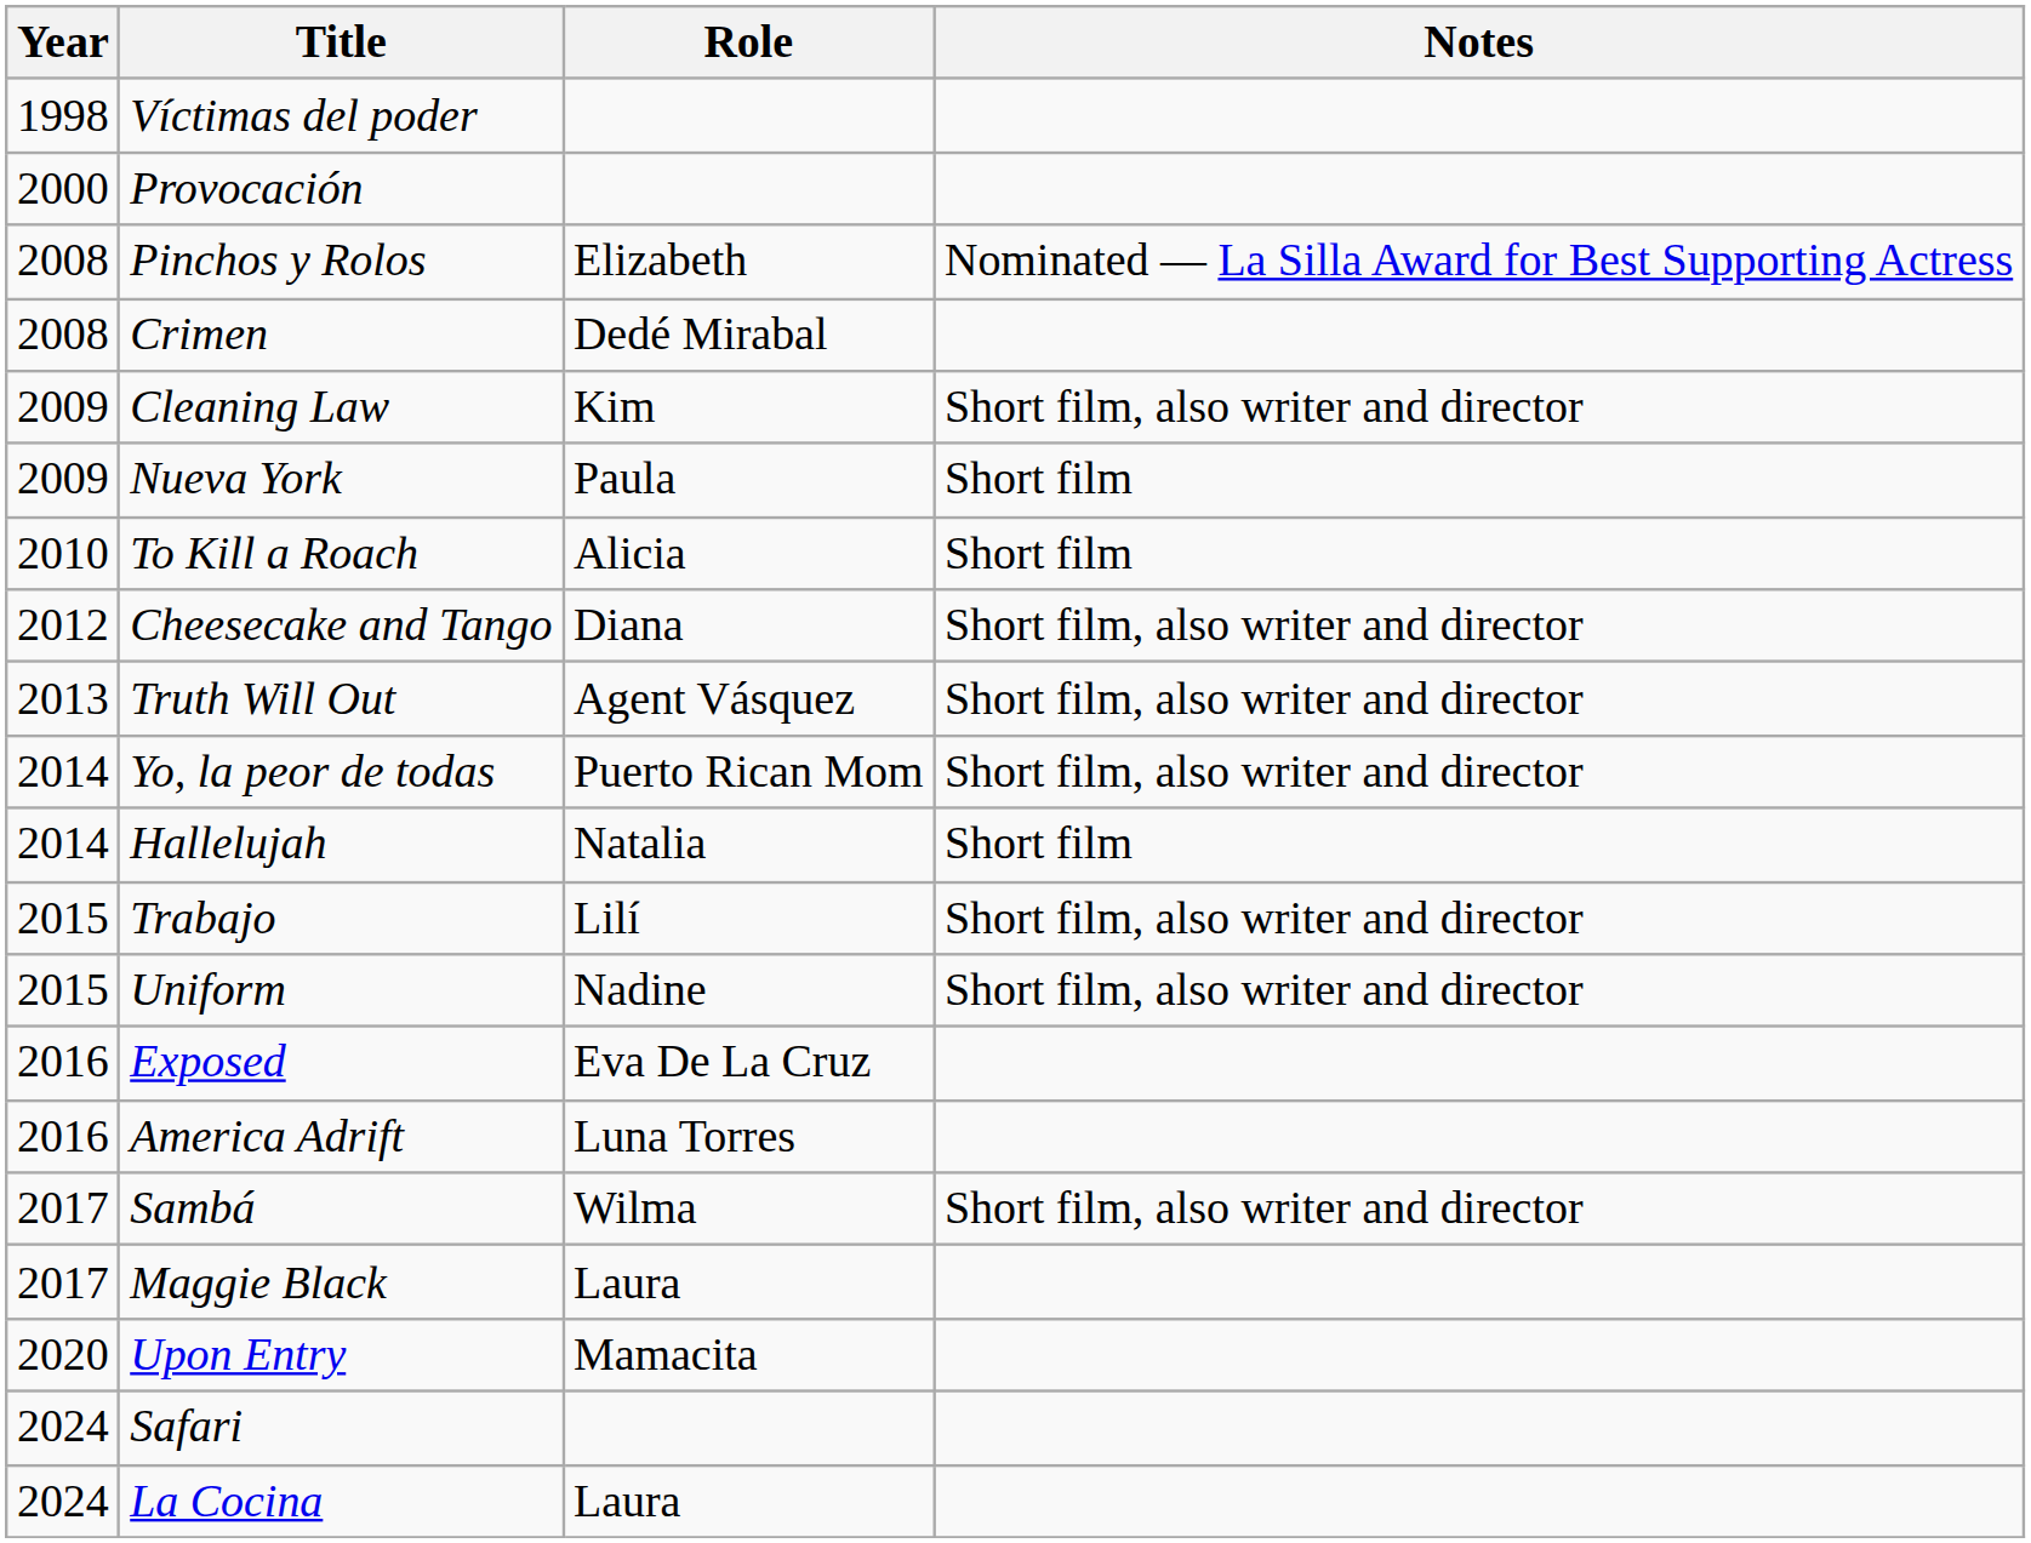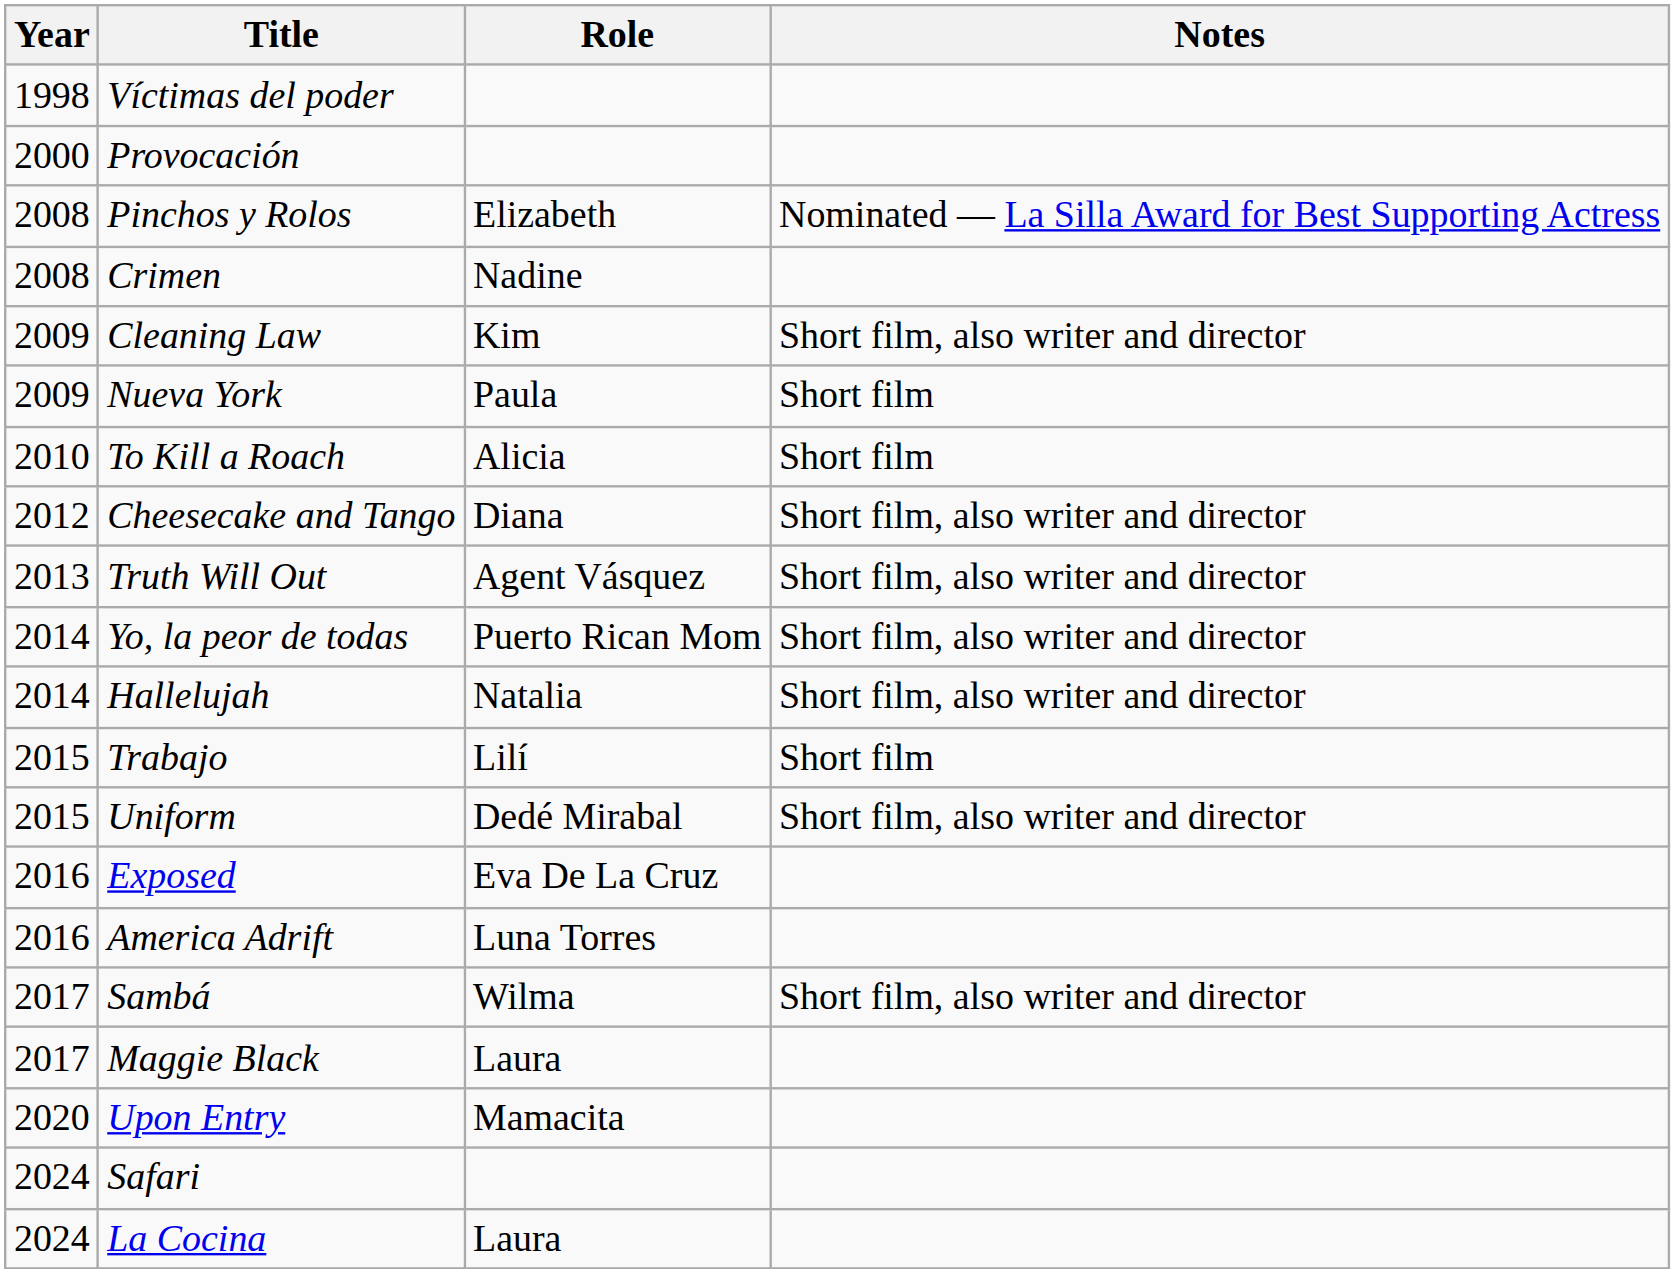Crimen | Role: Dedé Mirabal -> Nadine
Hallelujah | Notes: Short film -> Short film, also writer and director
Trabajo | Notes: Short film, also writer and director -> Short film
Uniform | Role: Nadine -> Dedé Mirabal
